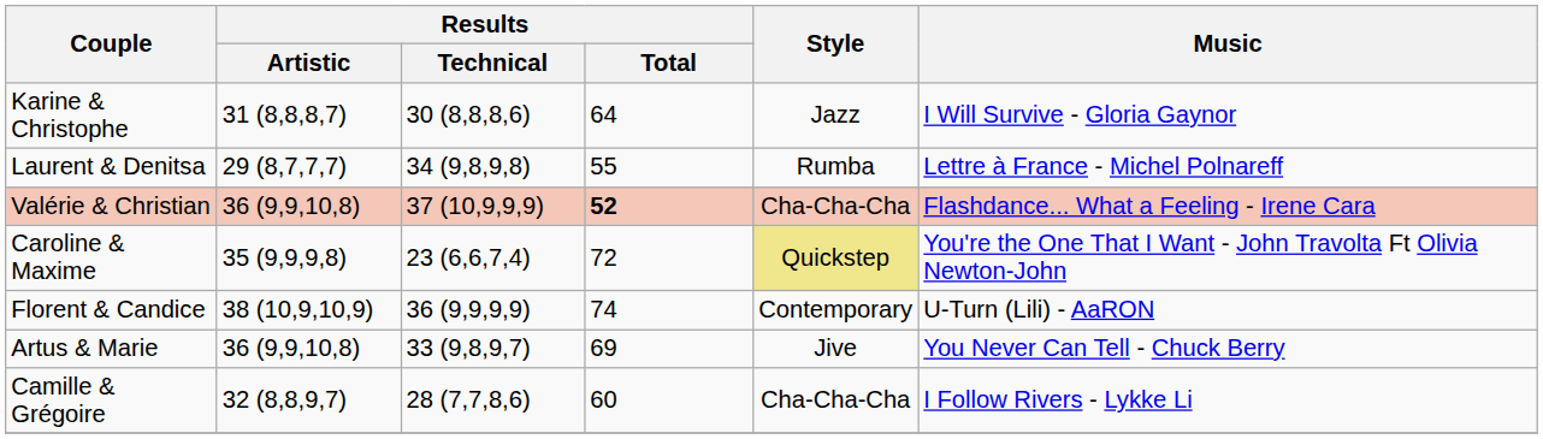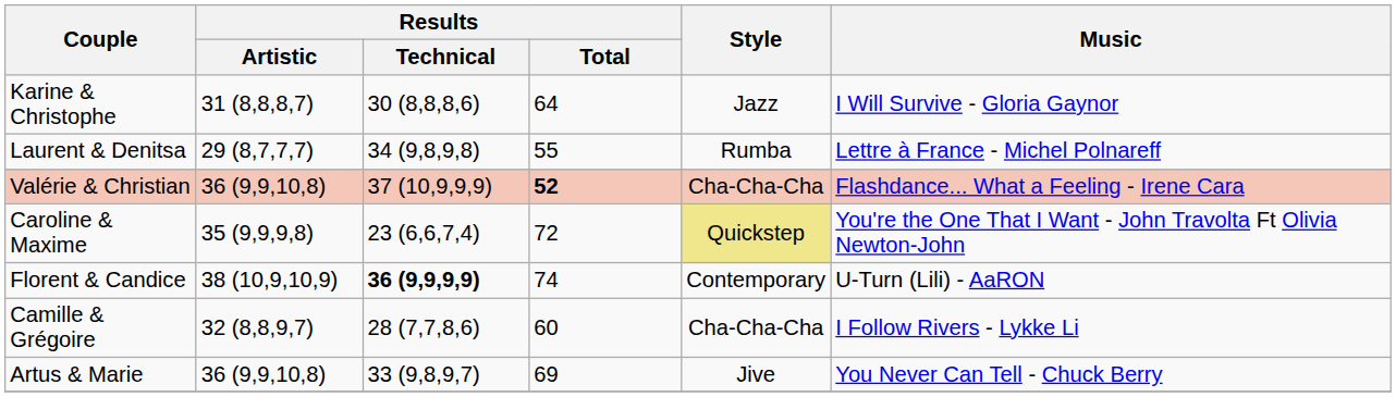Florent & Candice | Results / Technical: normal -> bold
rows swapped: Artus & Marie <-> Camille & Grégoire
